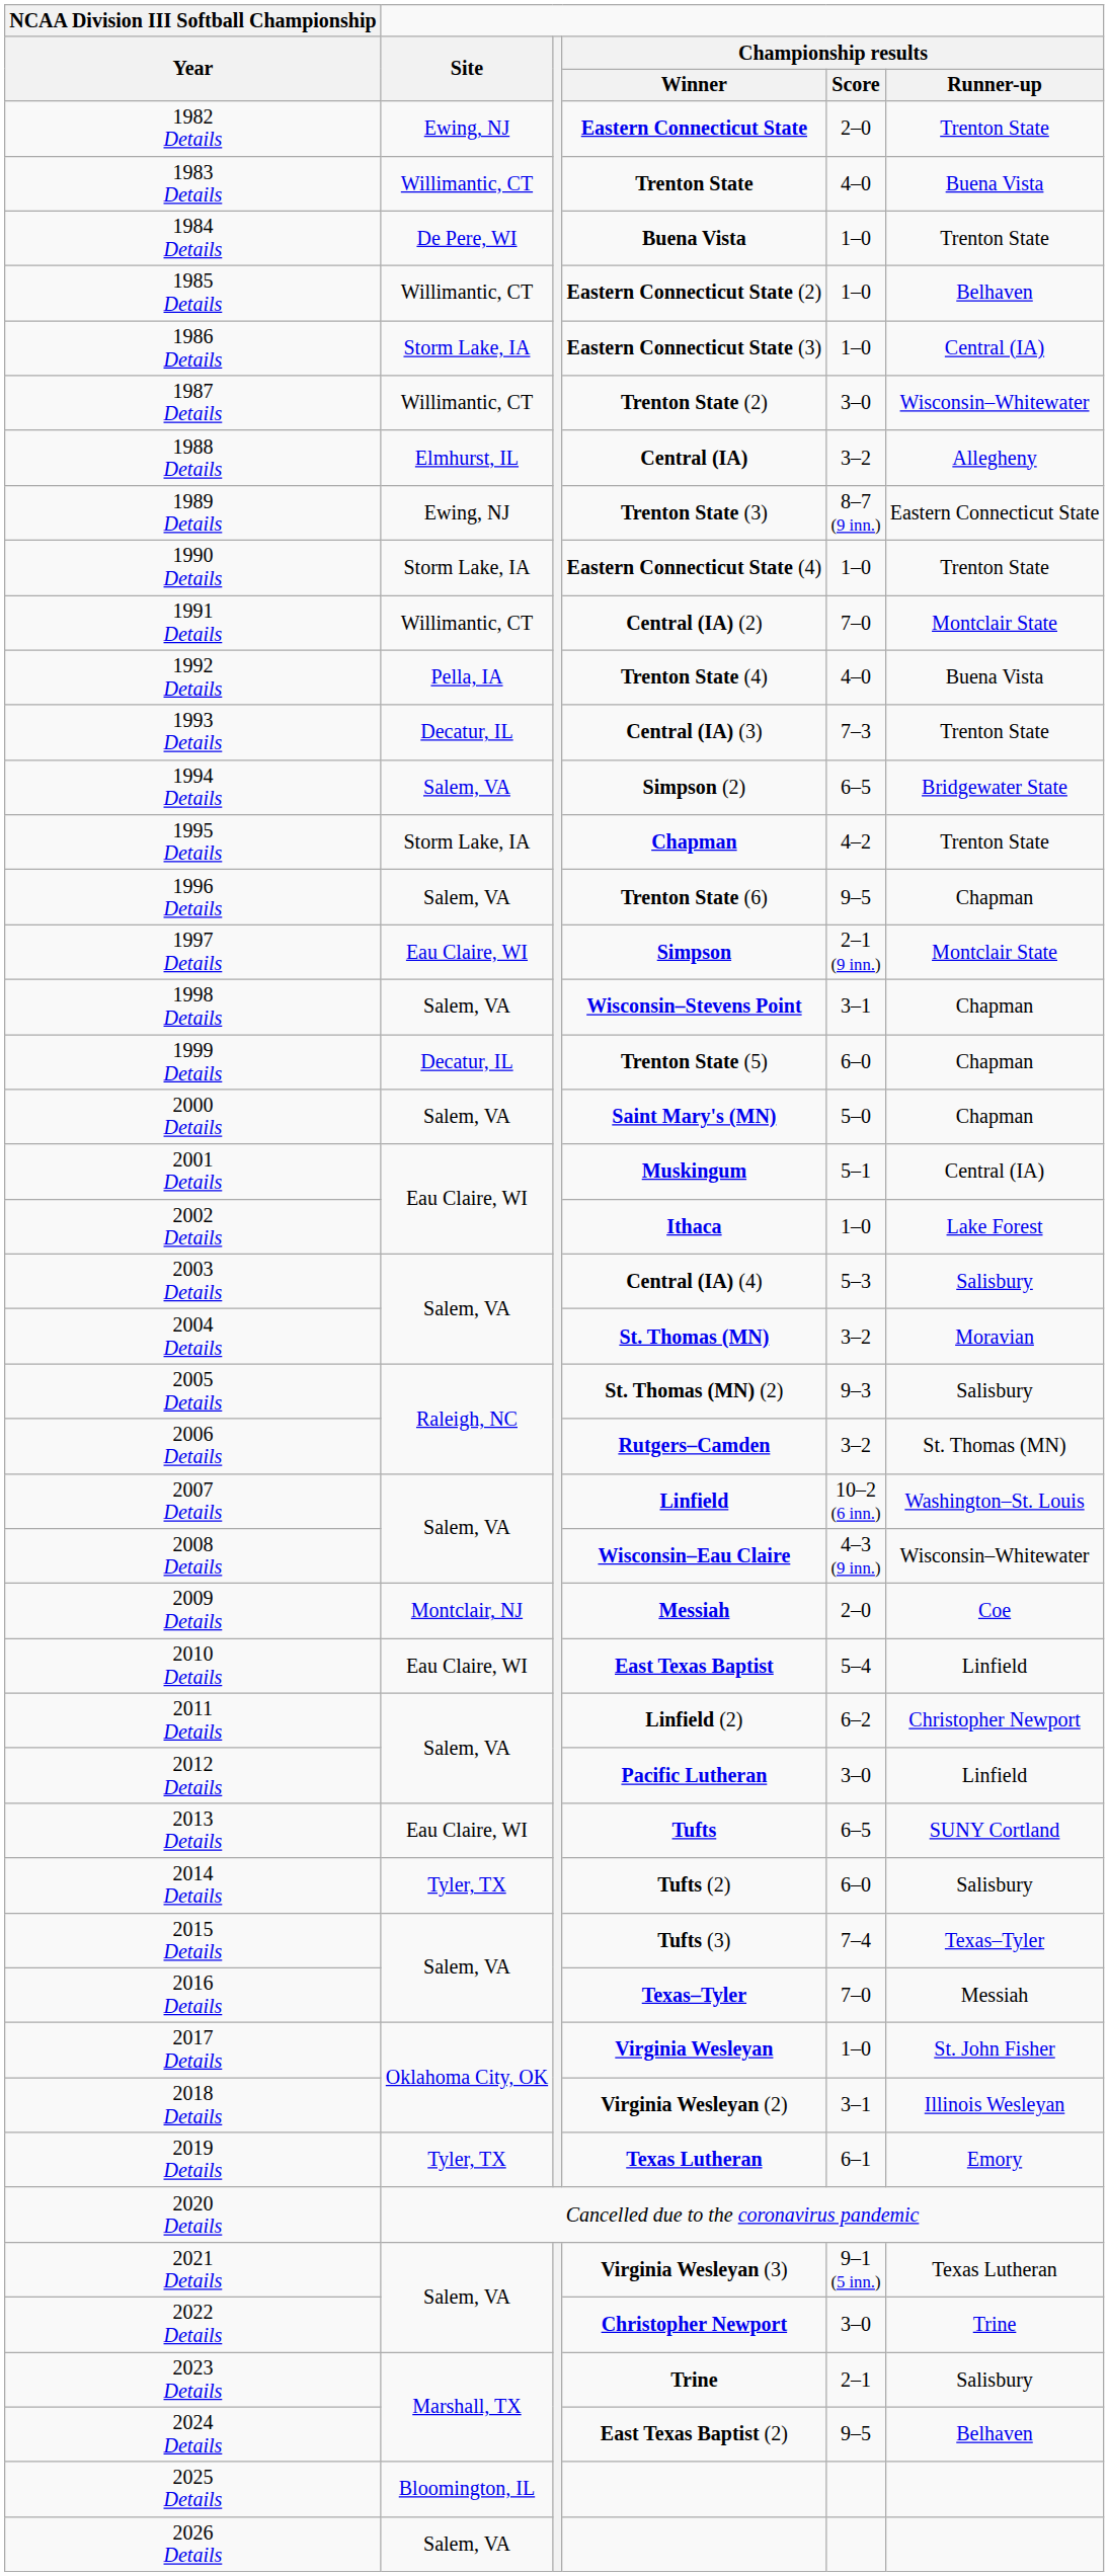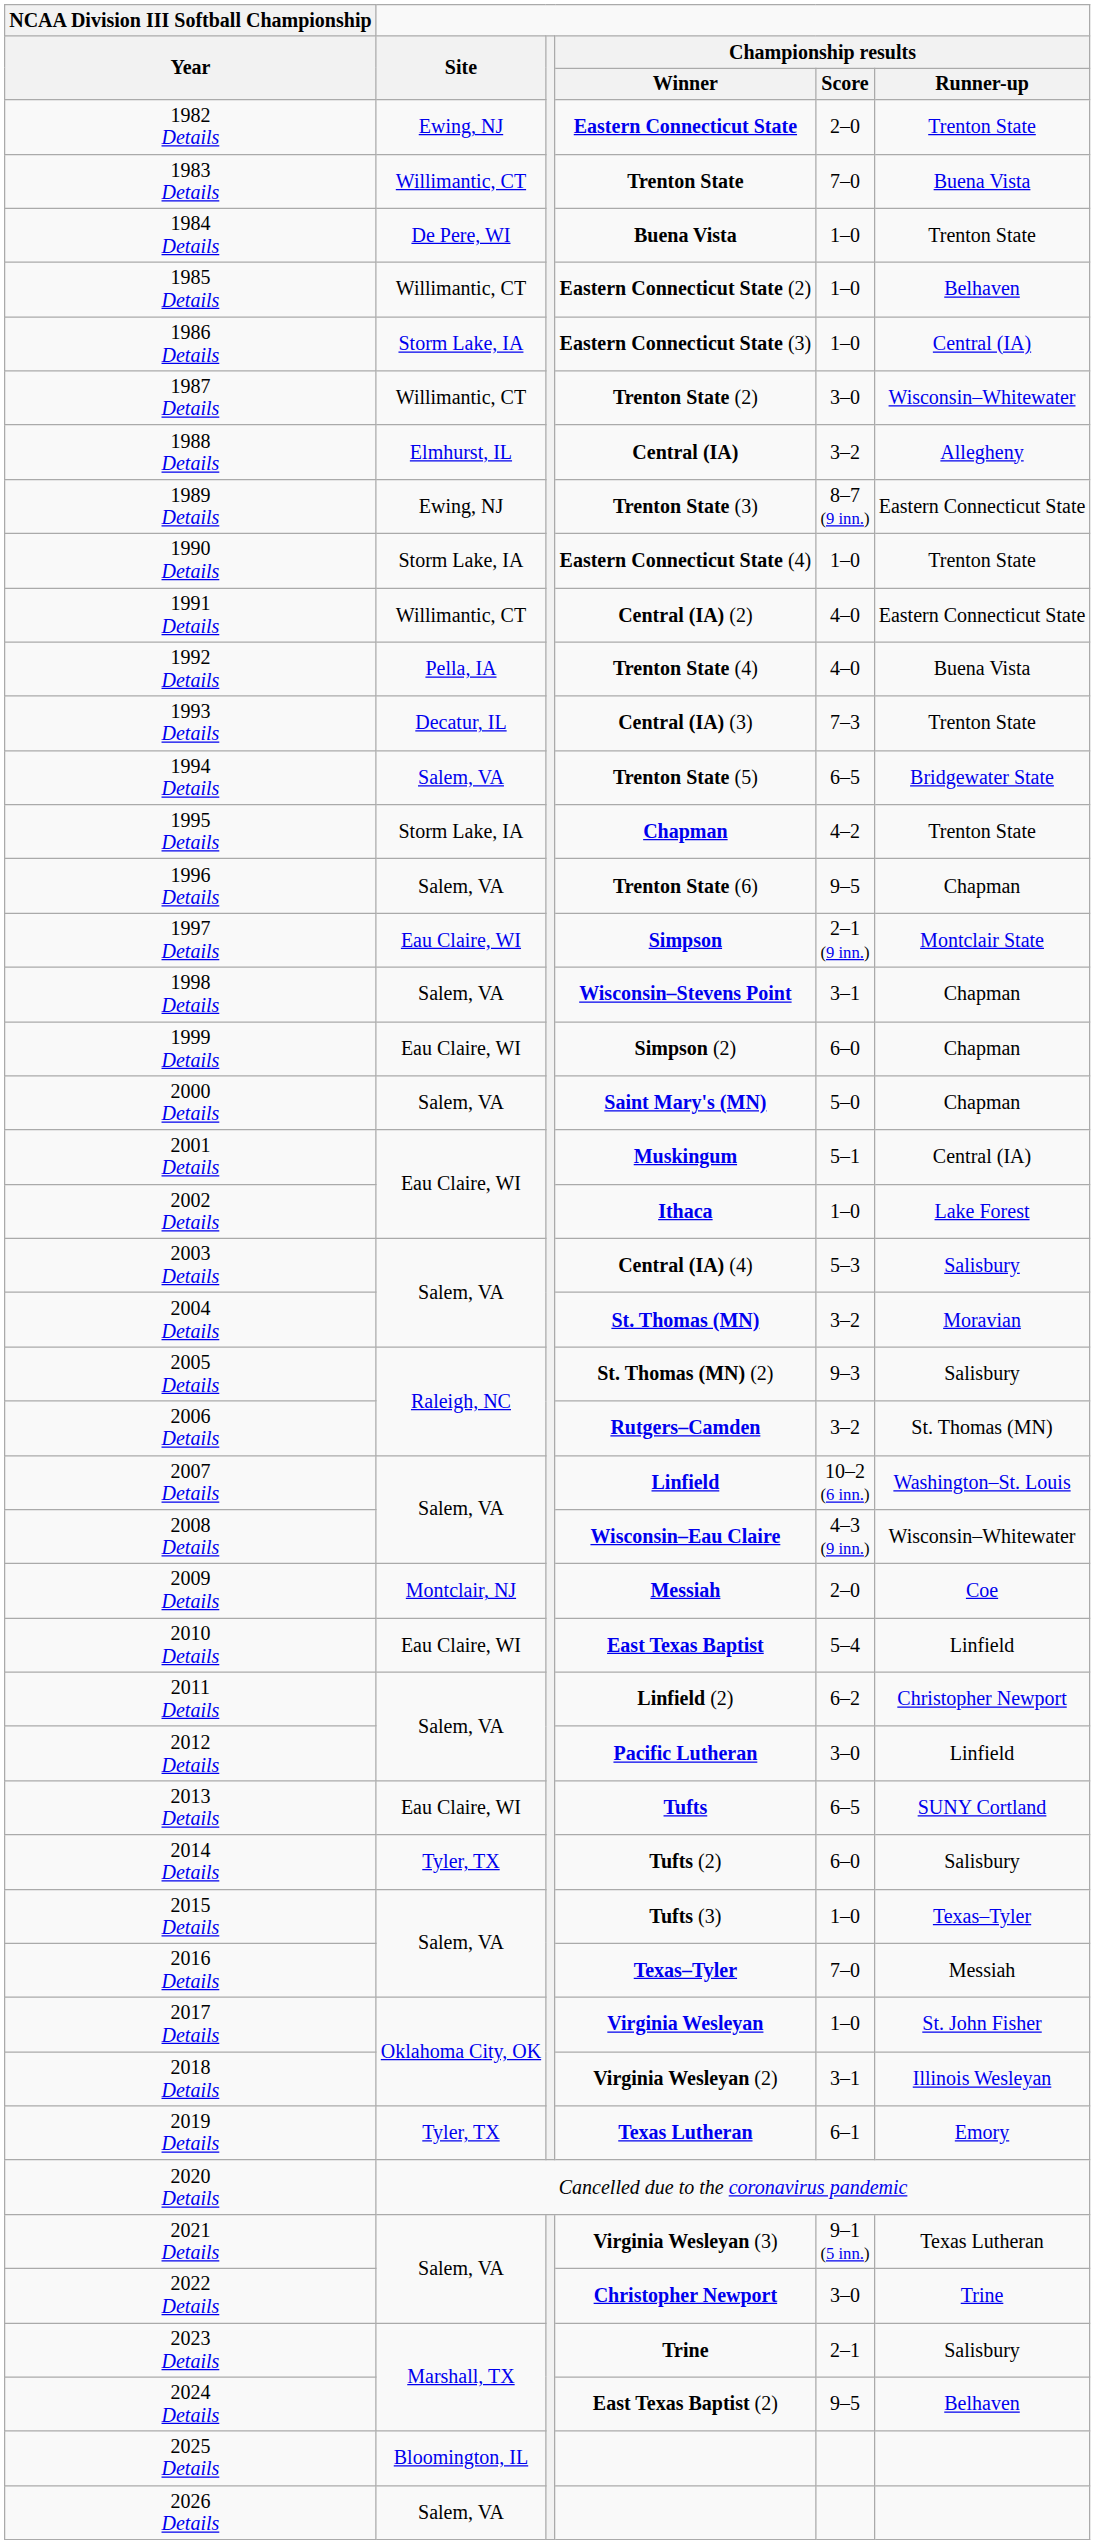1983 Details | Championship results / Score: 4–0 -> 7–0
1991 Details | Championship results / Score: 7–0 -> 4–0
1991 Details | Championship results / Runner-up: Montclair State -> Eastern Connecticut State
1994 Details | Championship results / Winner: Simpson (2) -> Trenton State (5)
1999 Details | Site: Decatur, IL -> Eau Claire, WI
1999 Details | Championship results / Winner: Trenton State (5) -> Simpson (2)
2015 Details | Championship results / Score: 7–4 -> 1–0
